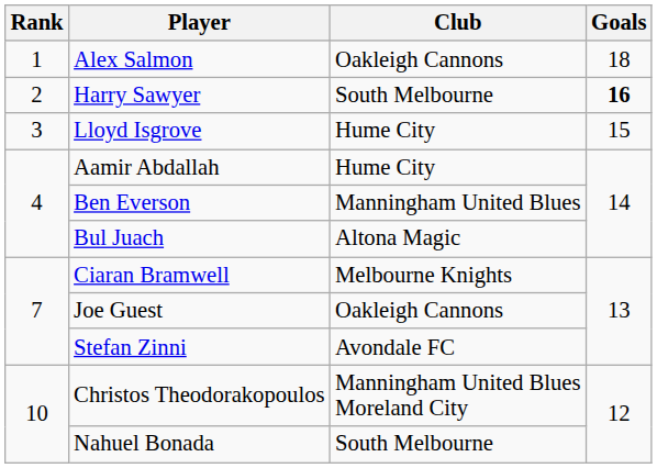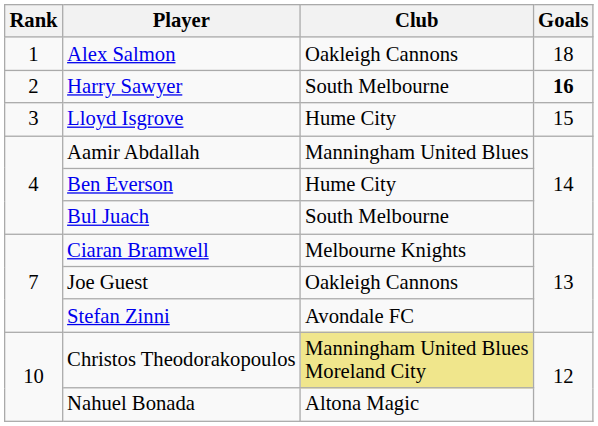Aamir Abdallah | Club: Hume City -> Manningham United Blues
Ben Everson | Club: Manningham United Blues -> Hume City
Bul Juach | Club: Altona Magic -> South Melbourne
Christos Theodorakopoulos | Club: no background -> khaki background
Nahuel Bonada | Club: South Melbourne -> Altona Magic
